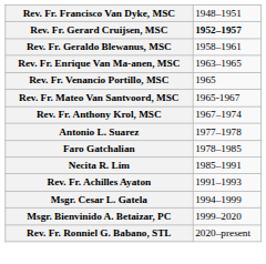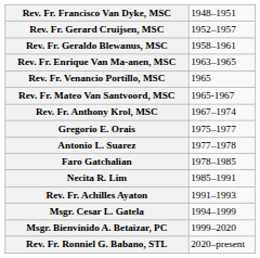Rev. Fr. Gerard Cruijsen, MSC | column 2: bold -> normal
+ row: Gregorio E. Orais | 1975–1977
